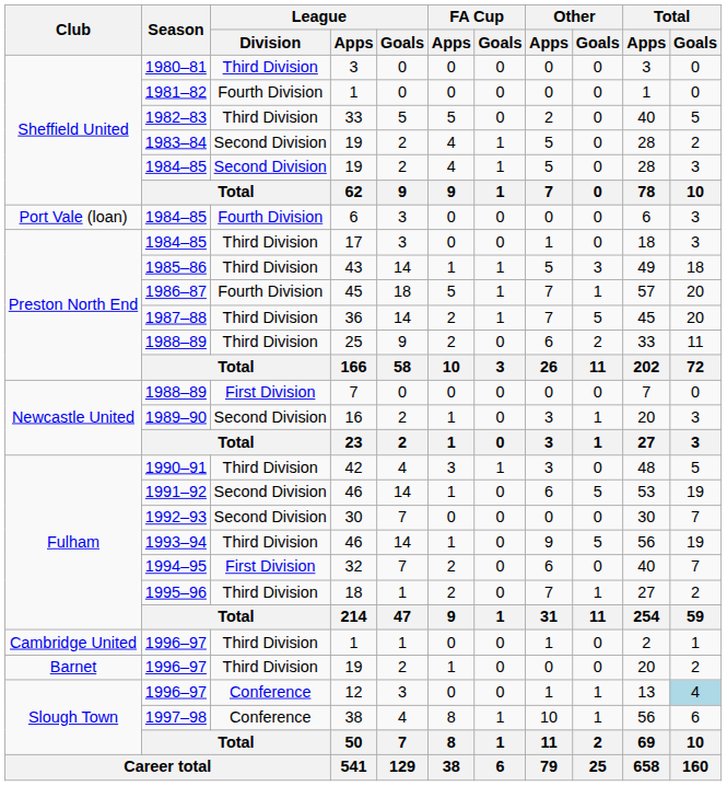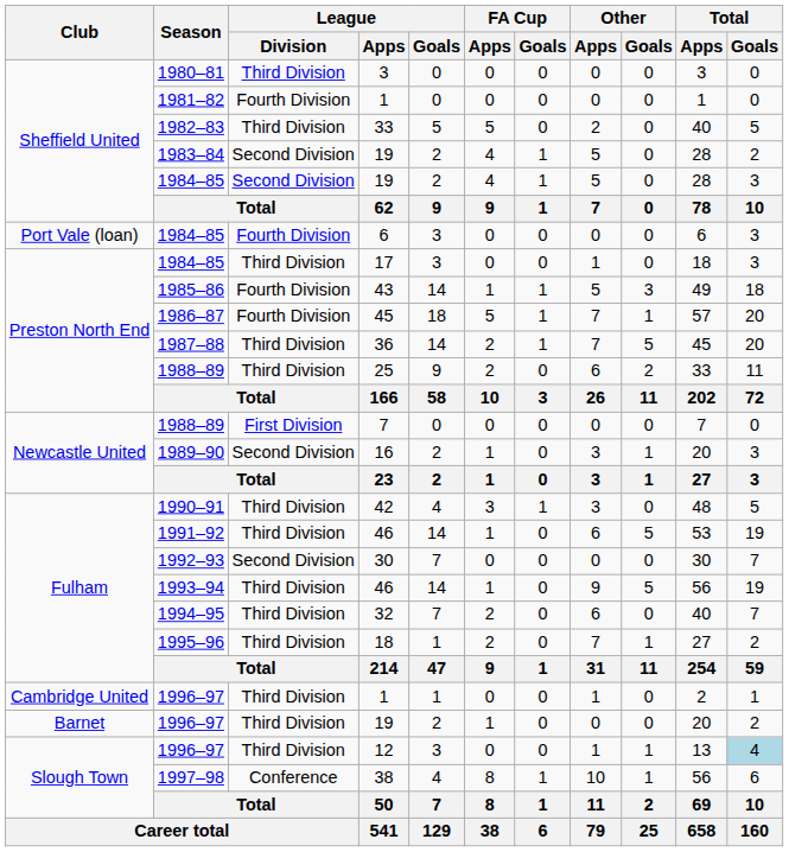43 | League / Division: Third Division -> Fourth Division
1991–92 / 46 | League / Division: Second Division -> Third Division
32 | League / Division: First Division -> Third Division
12 | League / Division: Conference -> Third Division
